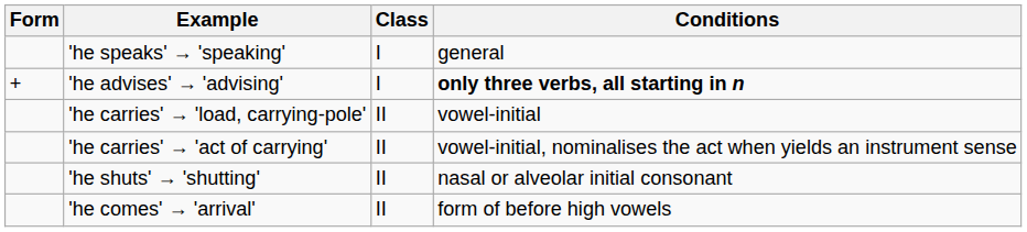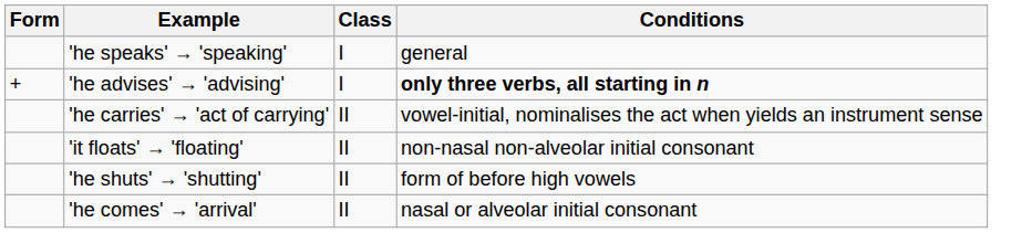- row: 'he carries' → 'load, carrying-pole' | II | vowel-initial
+ row: 'it floats' → 'floating' | II | non-nasal non-alveolar initial consonant
'he shuts' → 'shutting' | Conditions: nasal or alveolar initial consonant -> form of before high vowels
'he comes' → 'arrival' | Conditions: form of before high vowels -> nasal or alveolar initial consonant
